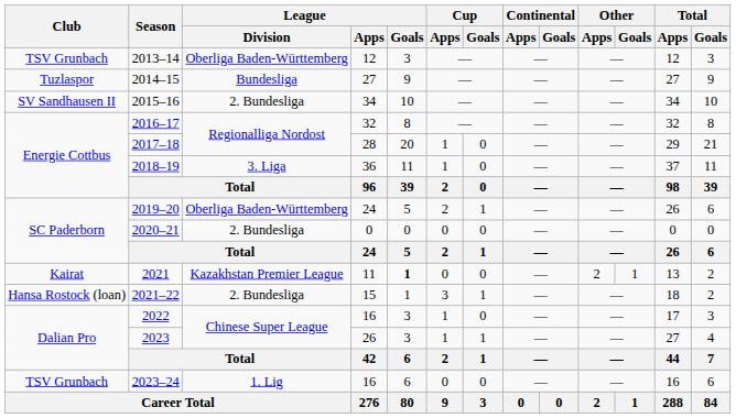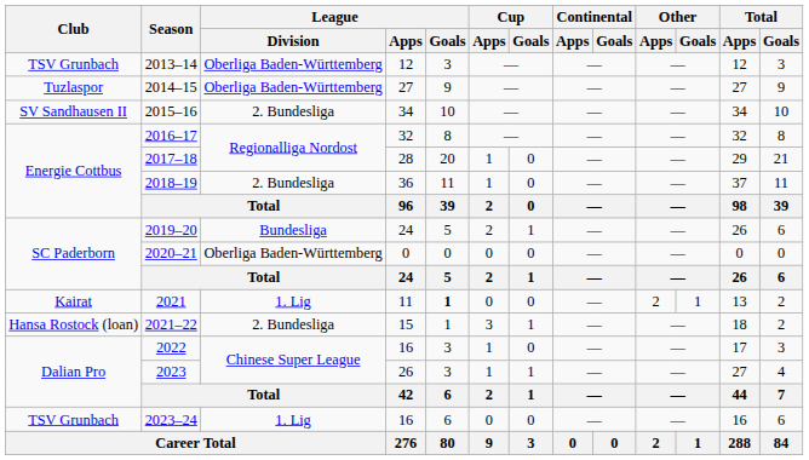2014–15 | League / Division: Bundesliga -> Oberliga Baden-Württemberg
2018–19 | League / Division: 3. Liga -> 2. Bundesliga
2019–20 | League / Division: Oberliga Baden-Württemberg -> Bundesliga
2020–21 | League / Division: 2. Bundesliga -> Oberliga Baden-Württemberg
2021 | League / Division: Kazakhstan Premier League -> 1. Lig
